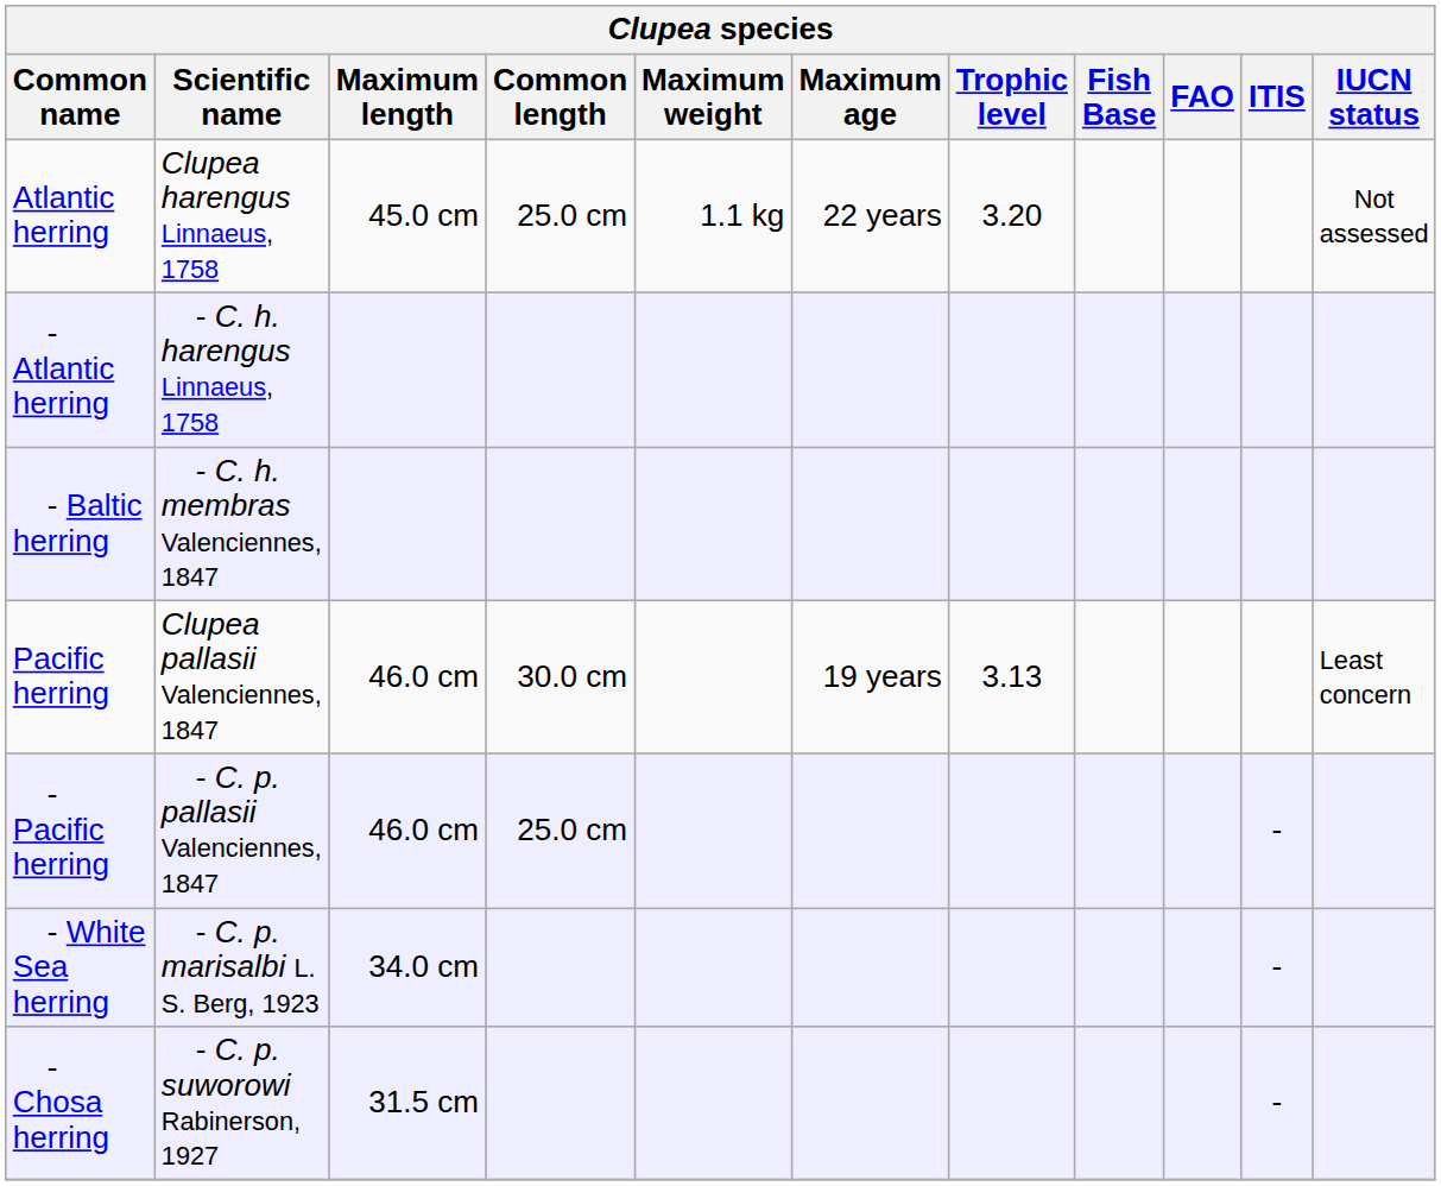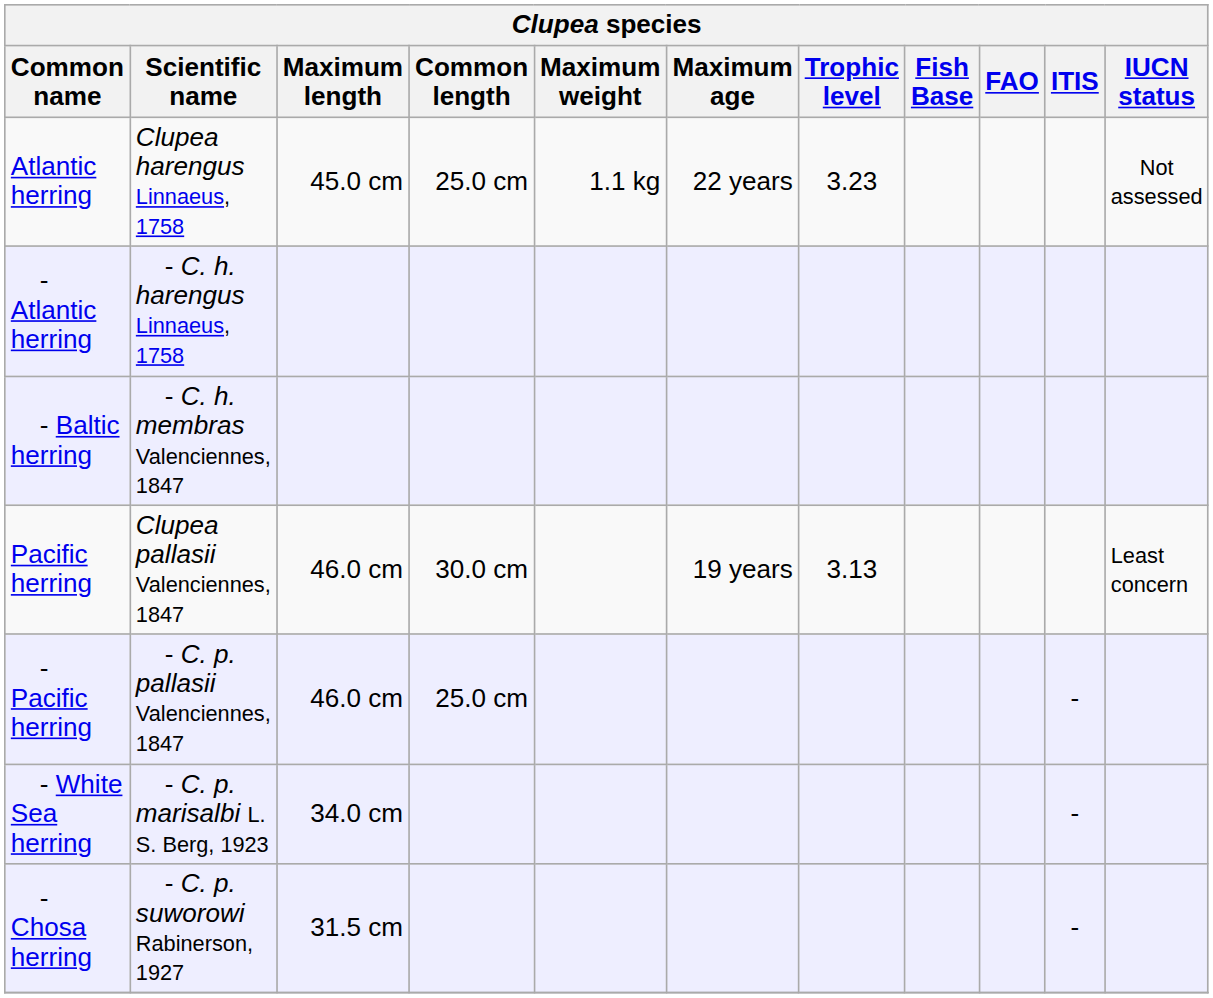Atlantic herring | Trophic level: 3.20 -> 3.23
